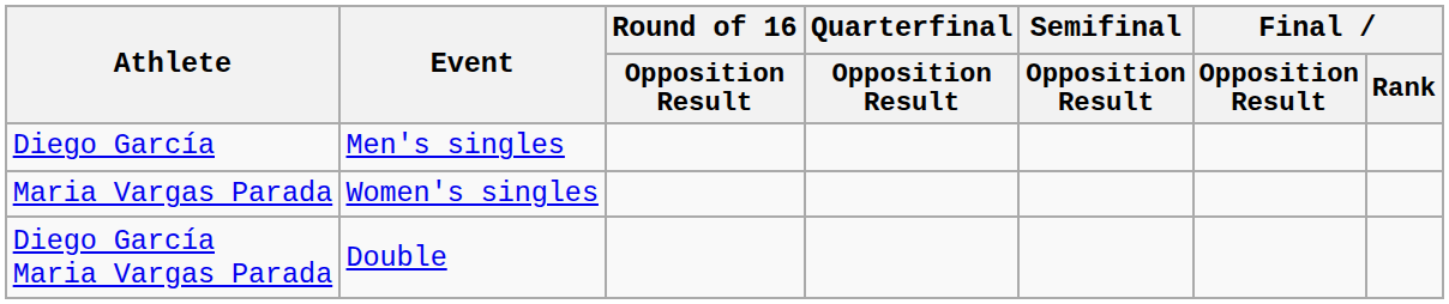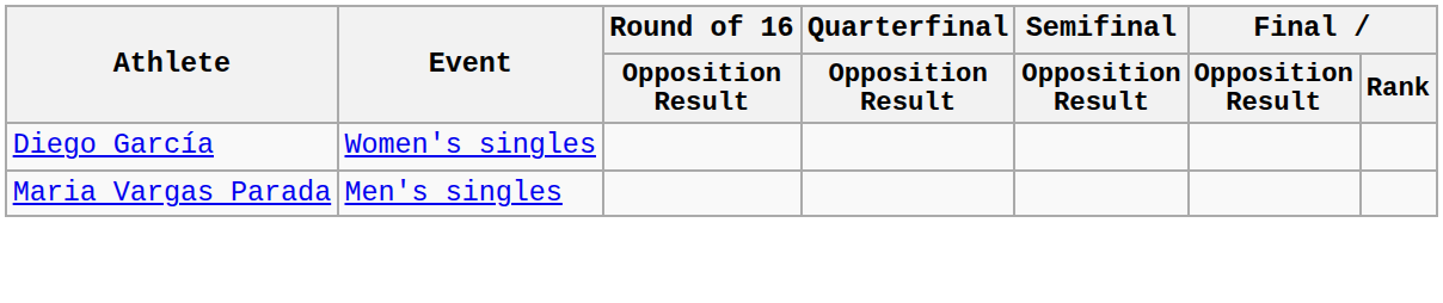Diego García | Event: Men's singles -> Women's singles
Maria Vargas Parada | Event: Women's singles -> Men's singles
- row: Diego García Maria Vargas Parada | Double
